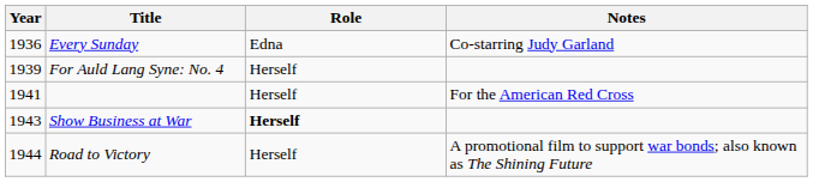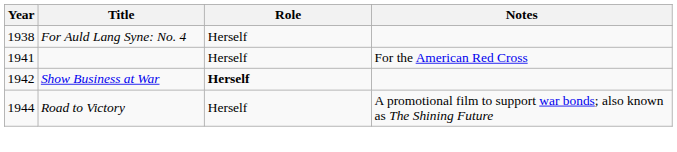- row: 1936 | Every Sunday | Edna | Co-starring Judy Garland
For Auld Lang Syne: No. 4 | Year: 1939 -> 1938
Show Business at War | Year: 1943 -> 1942
